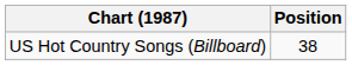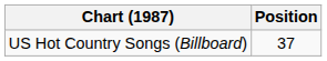US Hot Country Songs (Billboard) | Position: 38 -> 37
